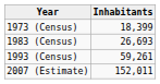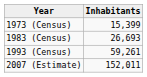1973 (Census) | Inhabitants: 18,399 -> 15,399
